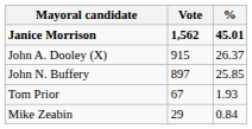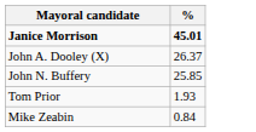- column: Vote | 1,562 | 915 | 897 | 67 | 29
